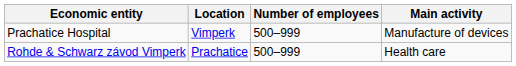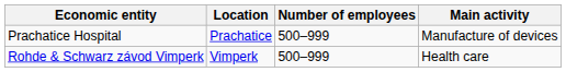Prachatice Hospital | Location: Vimperk -> Prachatice
Rohde & Schwarz závod Vimperk | Location: Prachatice -> Vimperk
